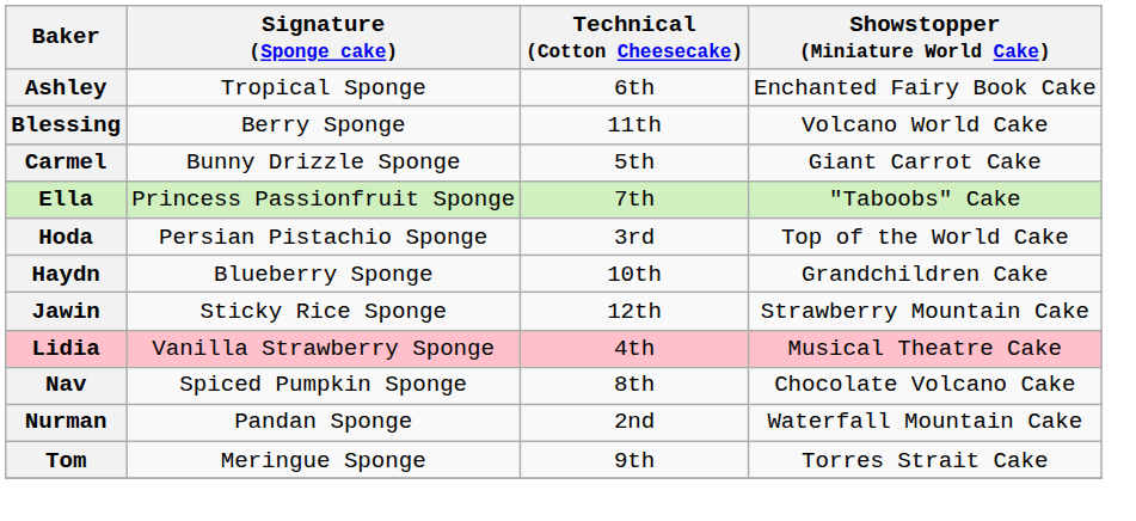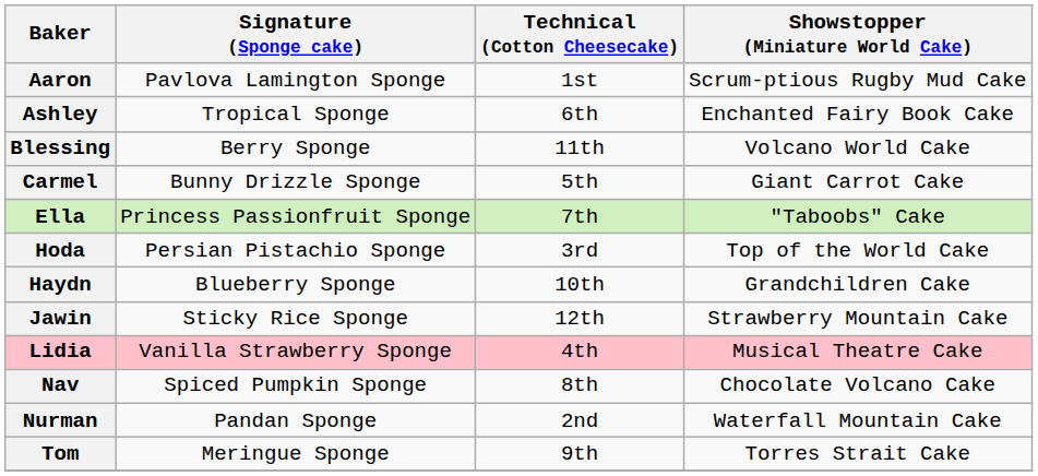+ row: Aaron | Pavlova Lamington Sponge | 1st | Scrum-ptious Rugby Mud Cake
